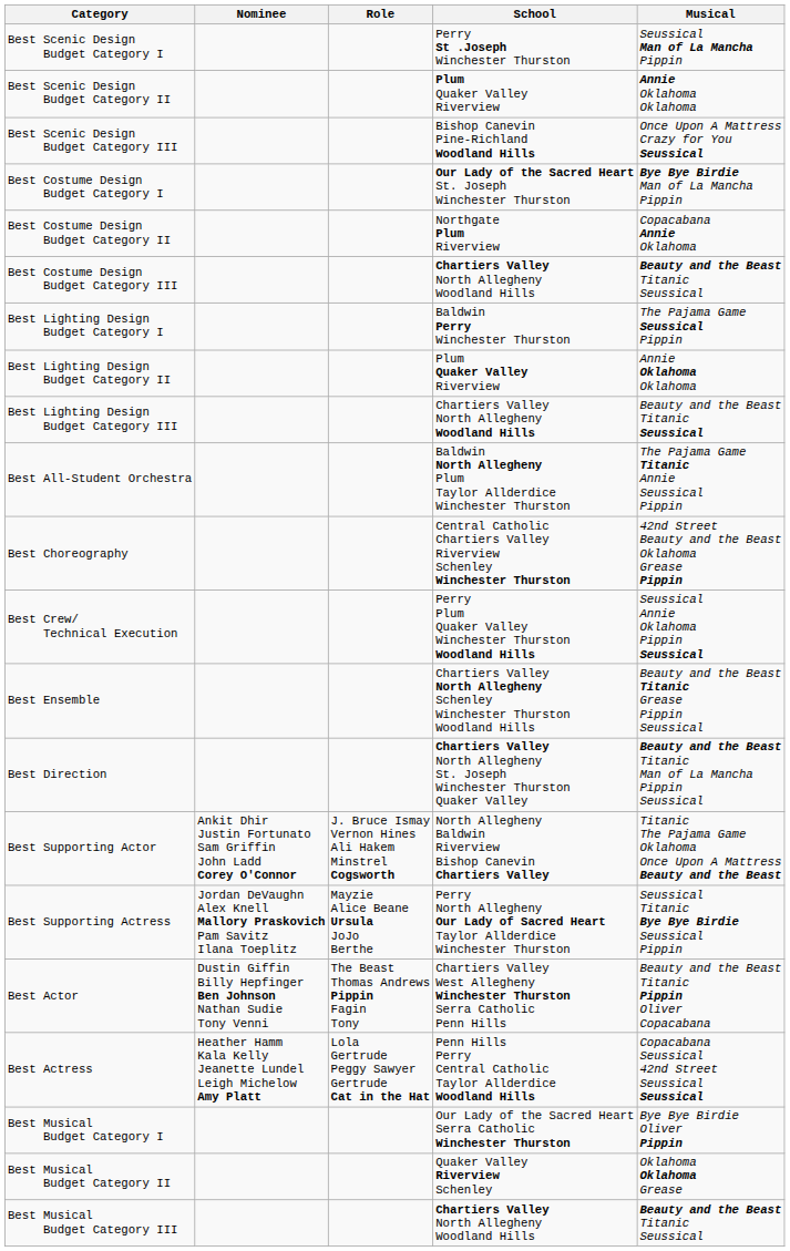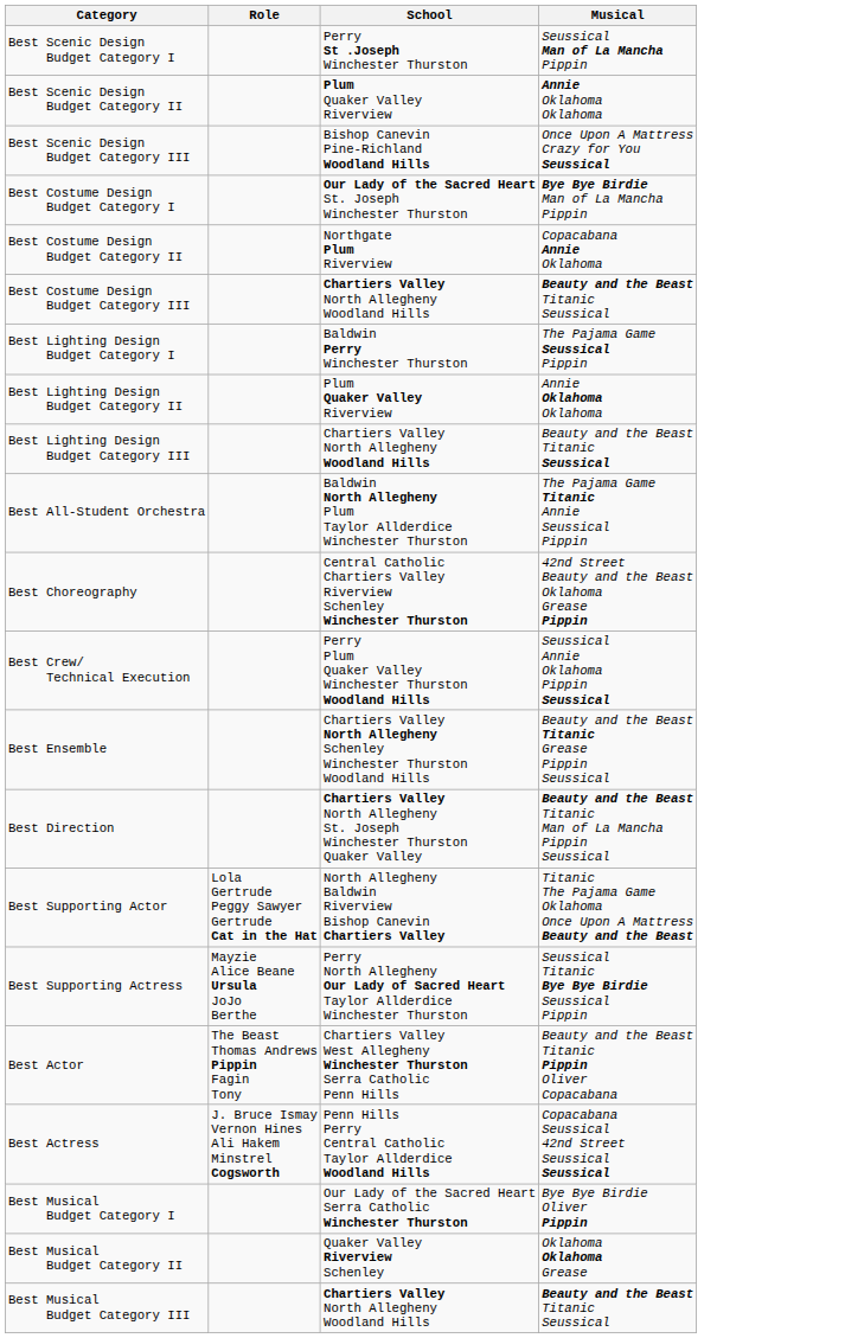- column: Nominee | Ankit Dhir Justin Fortunato Sam Griffin John Ladd Corey O'Connor | Jordan DeVaughn Alex Knell Mallory Praskovich Pam Savitz Ilana Toeplitz | Dustin Giffin Billy Hepfinger Ben Johnson Nathan Sudie Tony Venni | Heather Hamm Kala Kelly Jeanette Lundel Leigh Michelow Amy Platt
Best Supporting Actor | Role: J. Bruce Ismay Vernon Hines Ali Hakem Minstrel Cogsworth -> Lola Gertrude Peggy Sawyer Gertrude Cat in the Hat
Best Actress | Role: Lola Gertrude Peggy Sawyer Gertrude Cat in the Hat -> J. Bruce Ismay Vernon Hines Ali Hakem Minstrel Cogsworth
